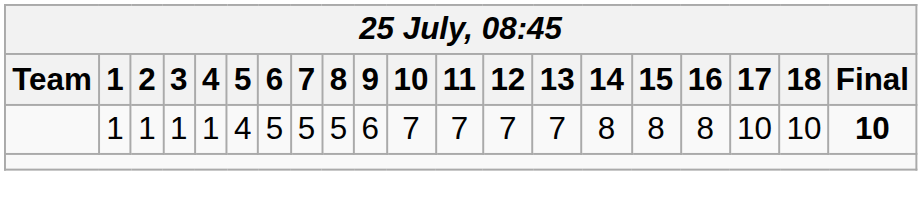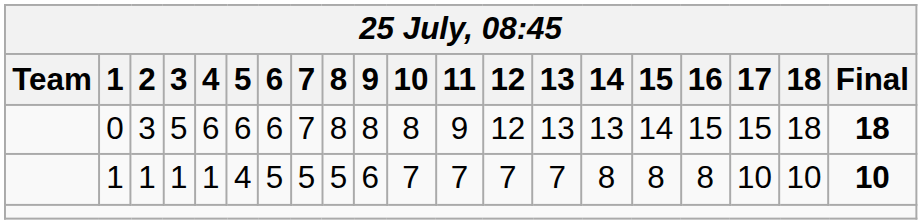+ row: 0 | 3 | 5 | 6 | 6 | 6 | 7 | 8 | 8 | 8 | 9 | 12 | 13 | 13 | 14 | 15 | 15 | 18 | 18
